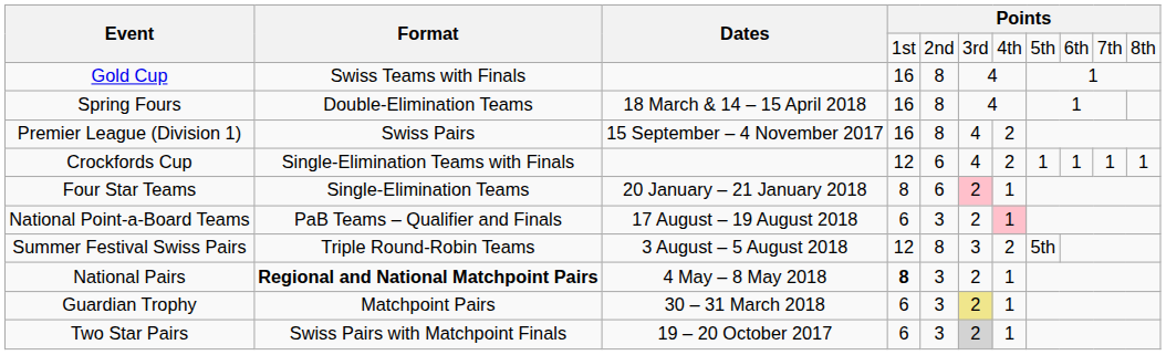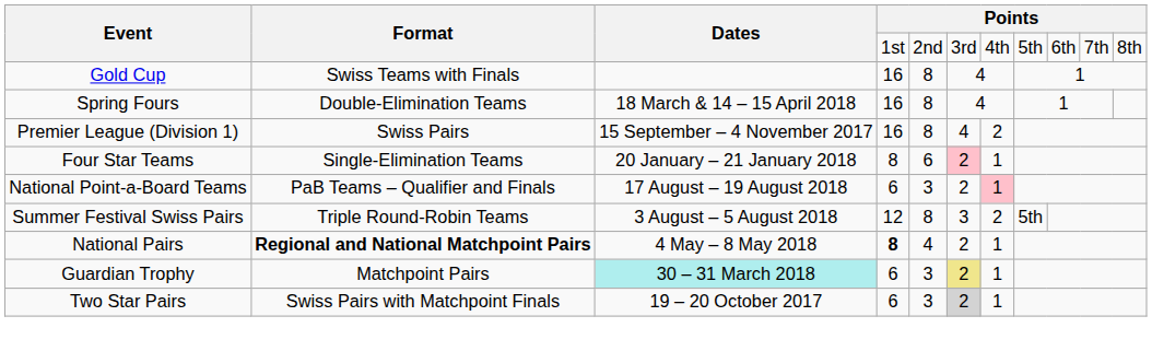- row: Crockfords Cup | Single-Elimination Teams with Finals | 12 | 6 | 4 | 2 | 1 | 1 | 1 | 1
National Pairs | column 5: 3 -> 4
Guardian Trophy | Dates: no background -> paleturquoise background
